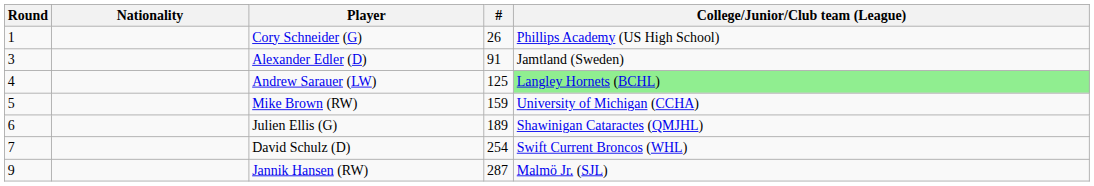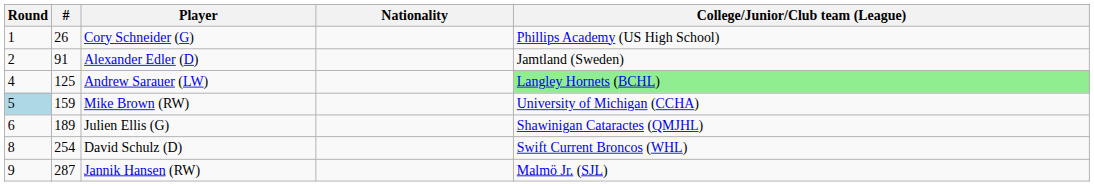columns swapped: # <-> Nationality
Alexander Edler (D) | Round: 3 -> 2
Mike Brown (RW) | Round: no background -> lightblue background
David Schulz (D) | Round: 7 -> 8
